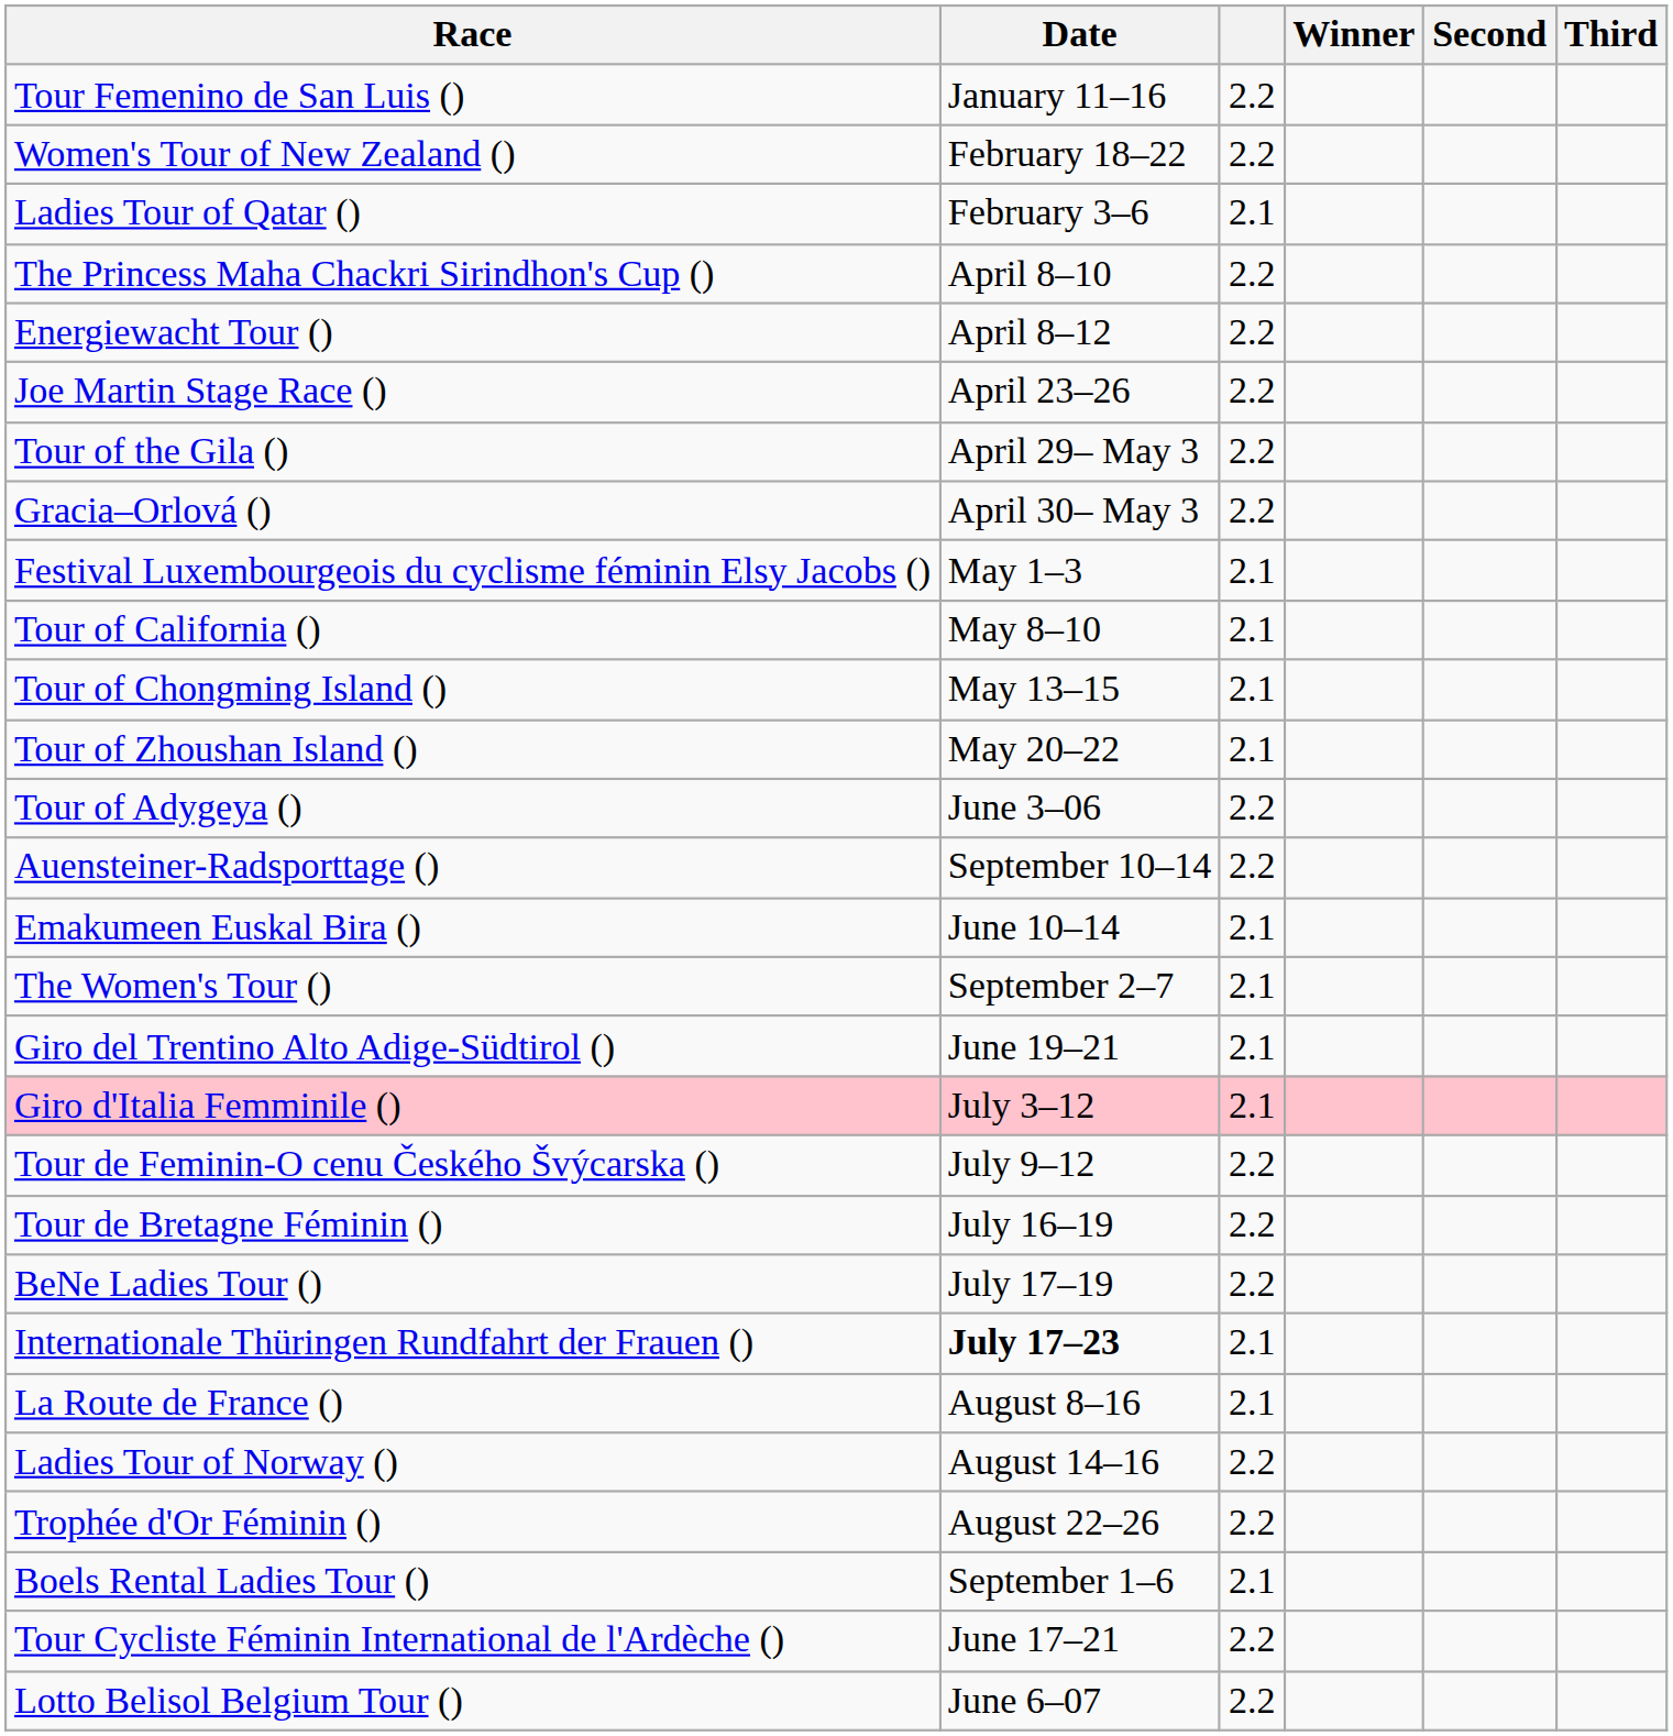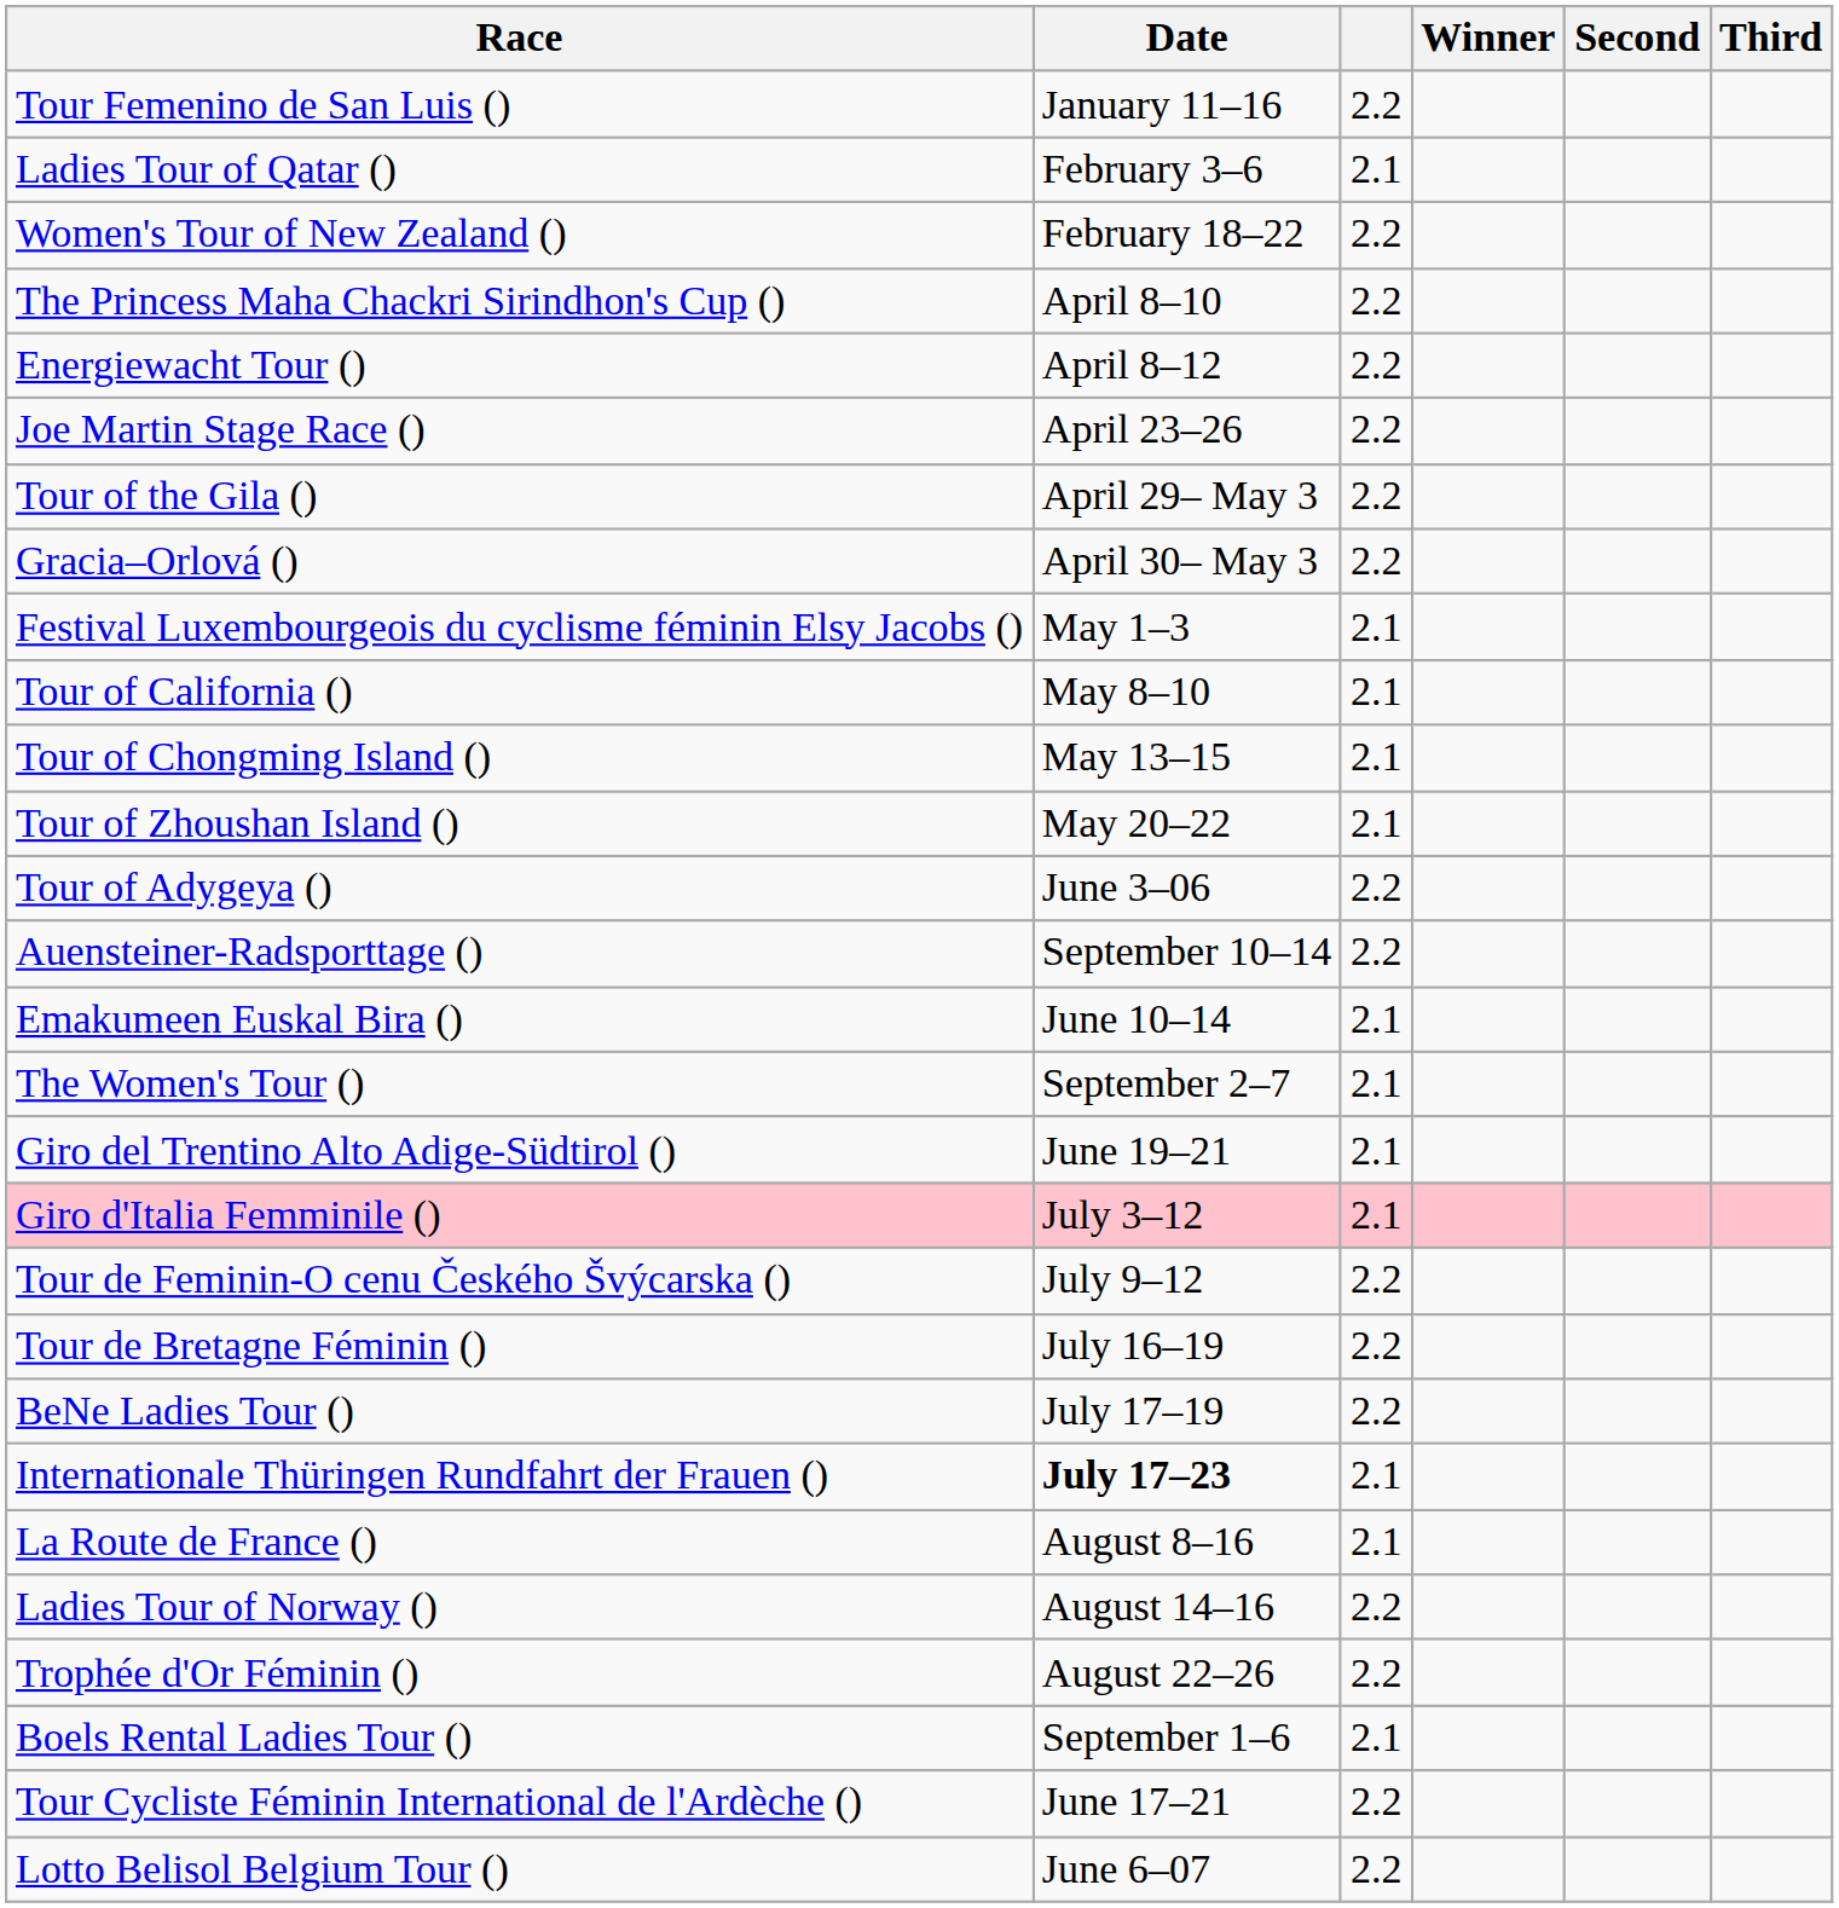rows swapped: Ladies Tour of Qatar () <-> Women's Tour of New Zealand ()
